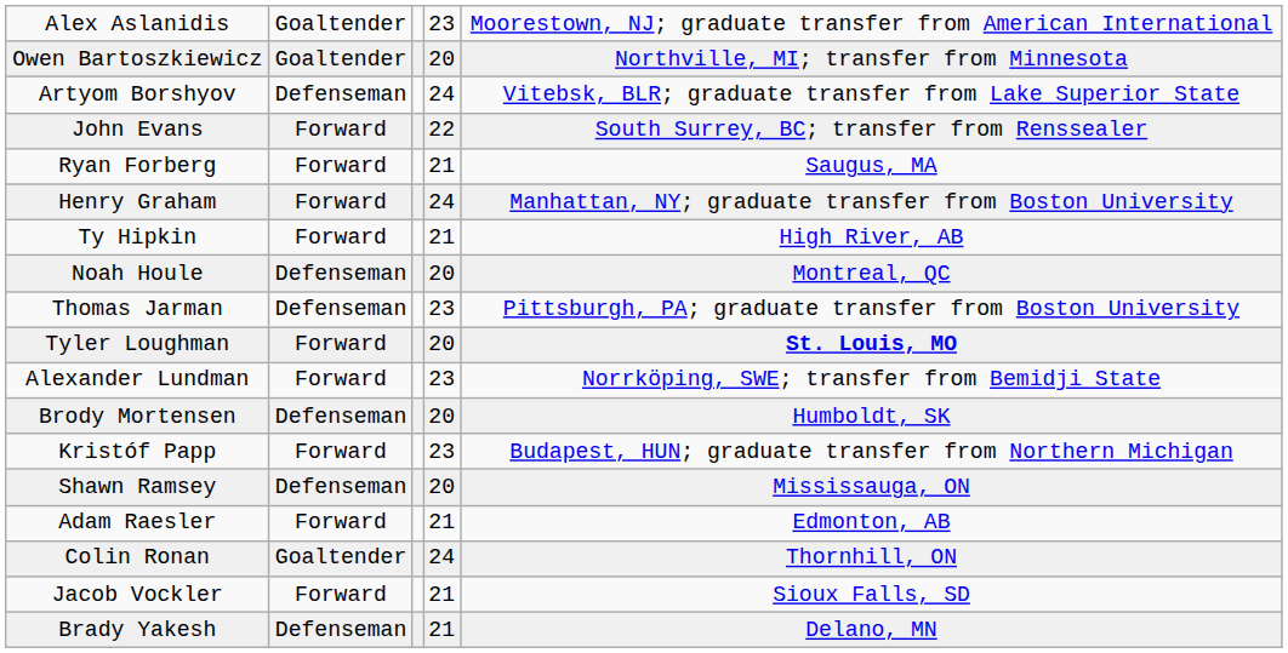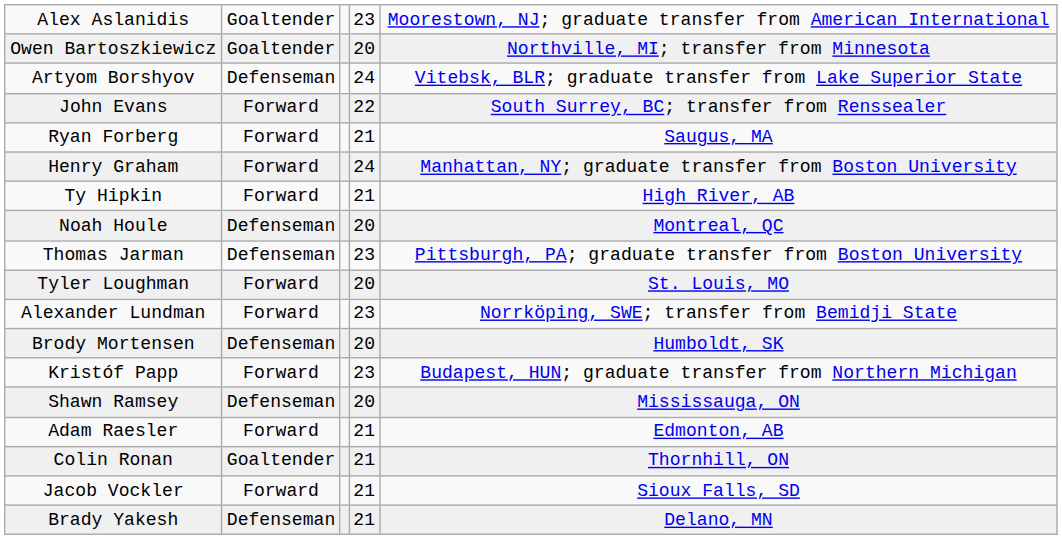Tyler Loughman | column 5: bold -> normal
Colin Ronan | column 4: 24 -> 21
